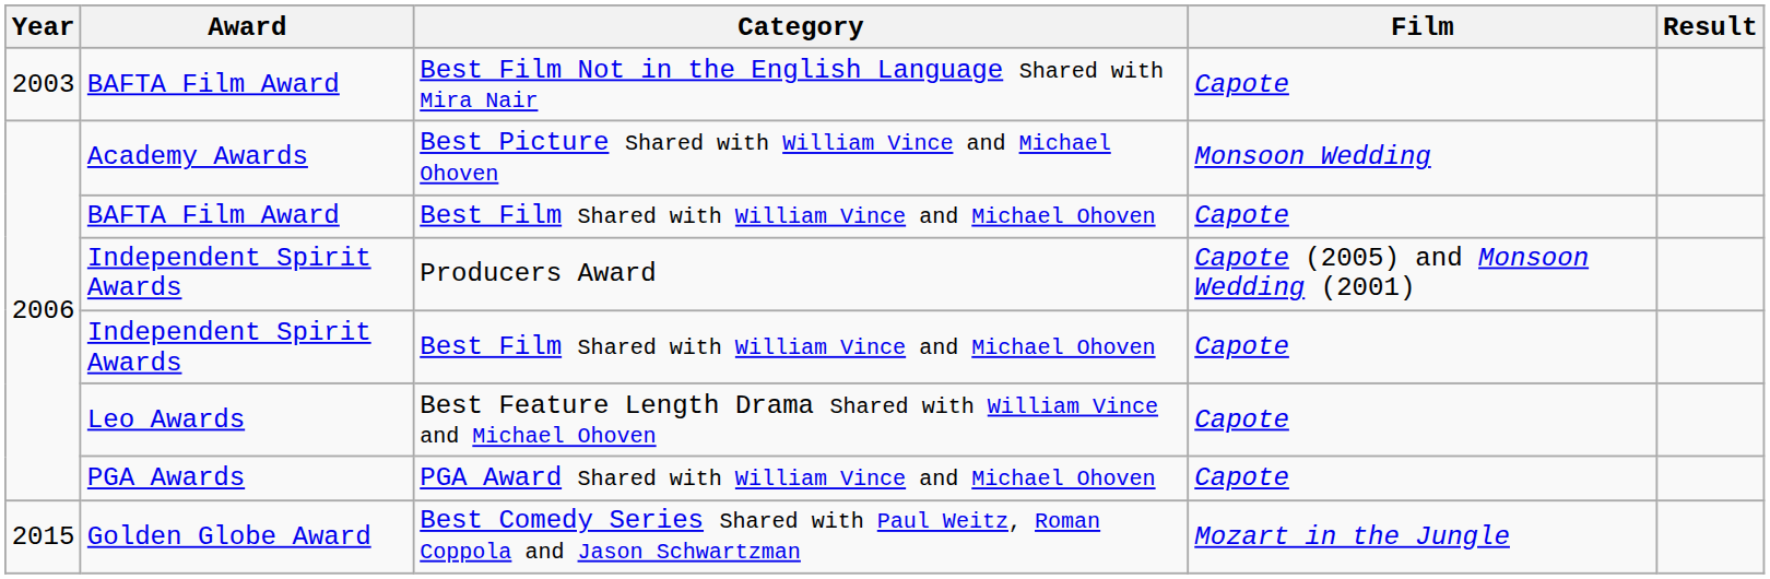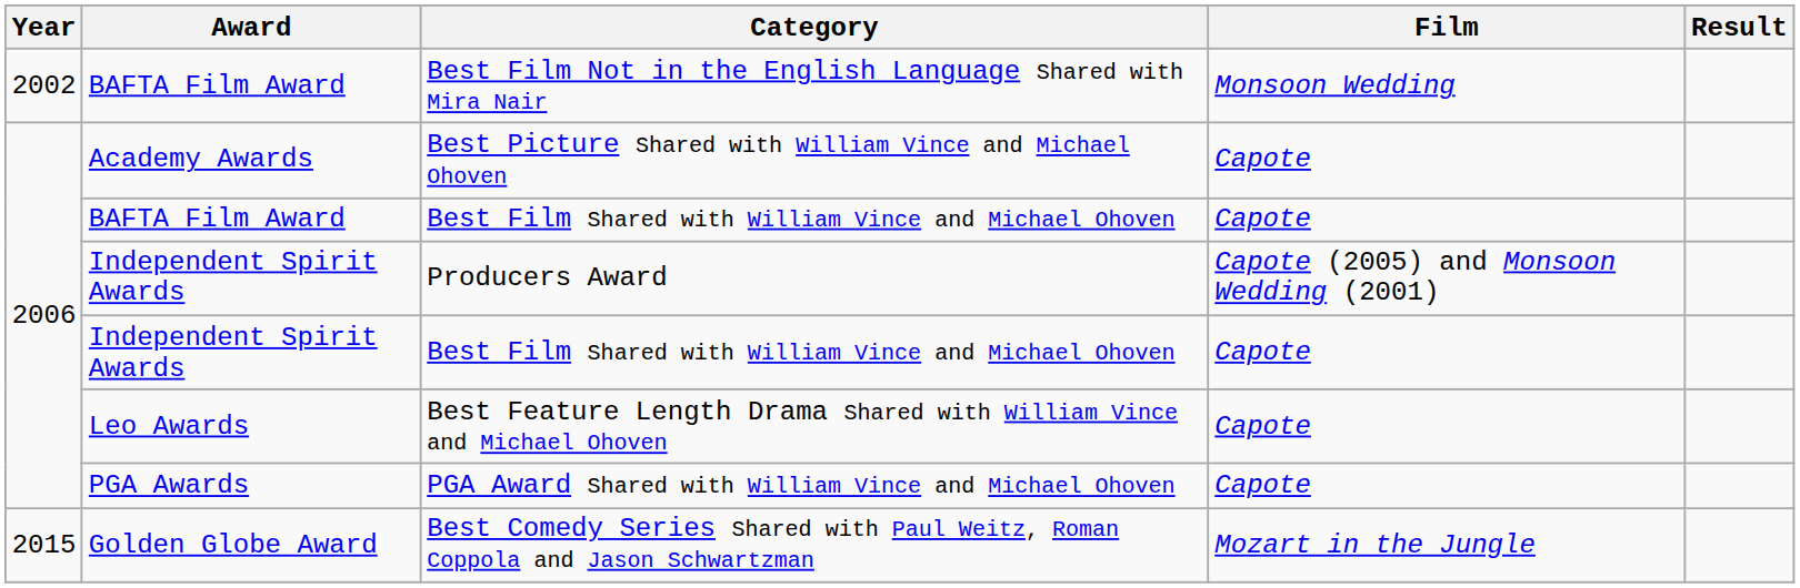Best Film Not in the English Language Shared with Mira Nair | Year: 2003 -> 2002
Best Film Not in the English Language Shared with Mira Nair | Film: Capote -> Monsoon Wedding
Best Picture Shared with William Vince and Michael Ohoven | Film: Monsoon Wedding -> Capote
